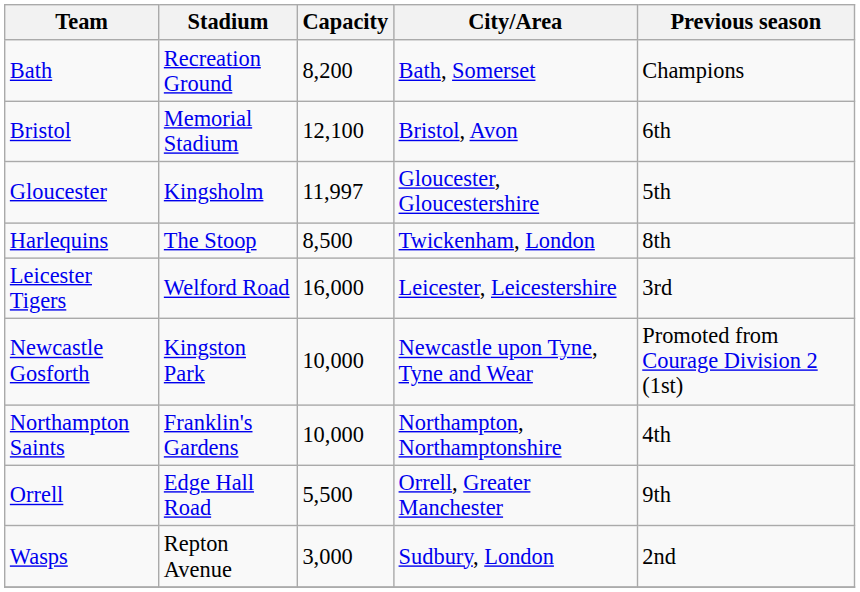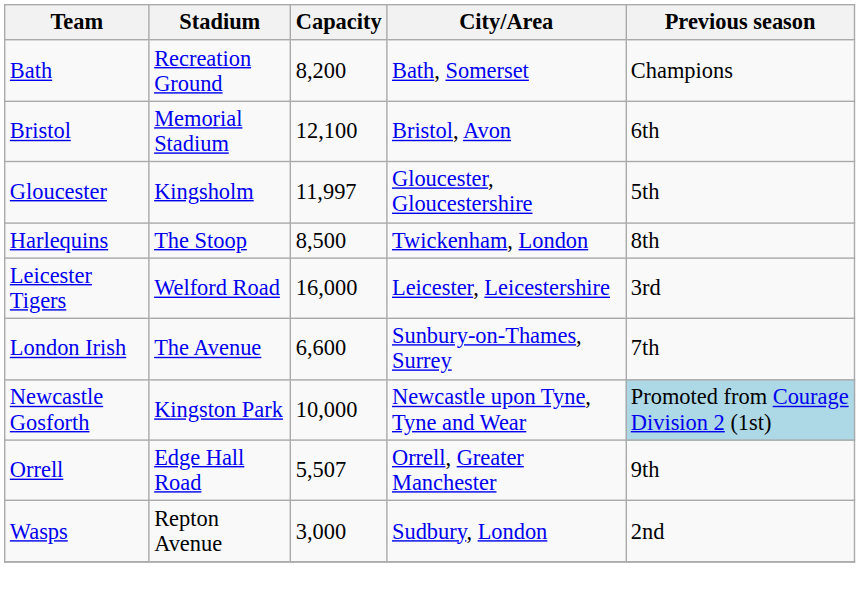+ row: London Irish | The Avenue | 6,600 | Sunbury-on-Thames, Surrey | 7th
Newcastle Gosforth | Previous season: no background -> lightblue background
- row: Northampton Saints | Franklin's Gardens | 10,000 | Northampton, Northamptonshire | 4th
Orrell | Capacity: 5,500 -> 5,507
